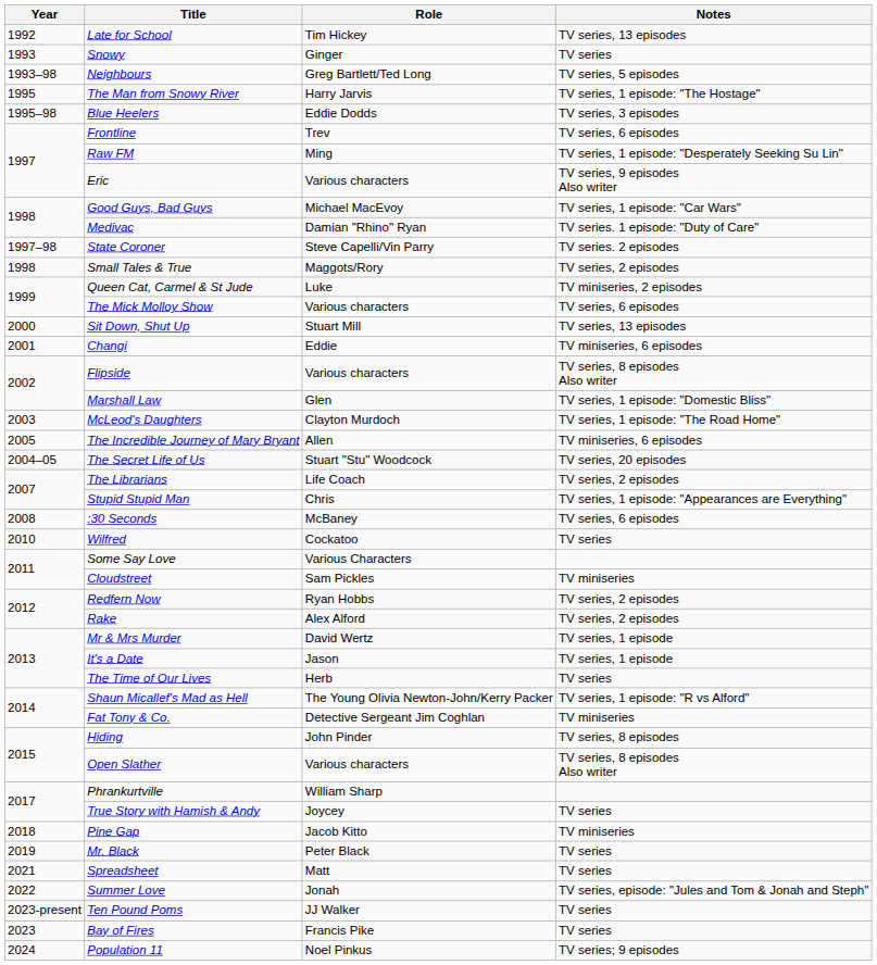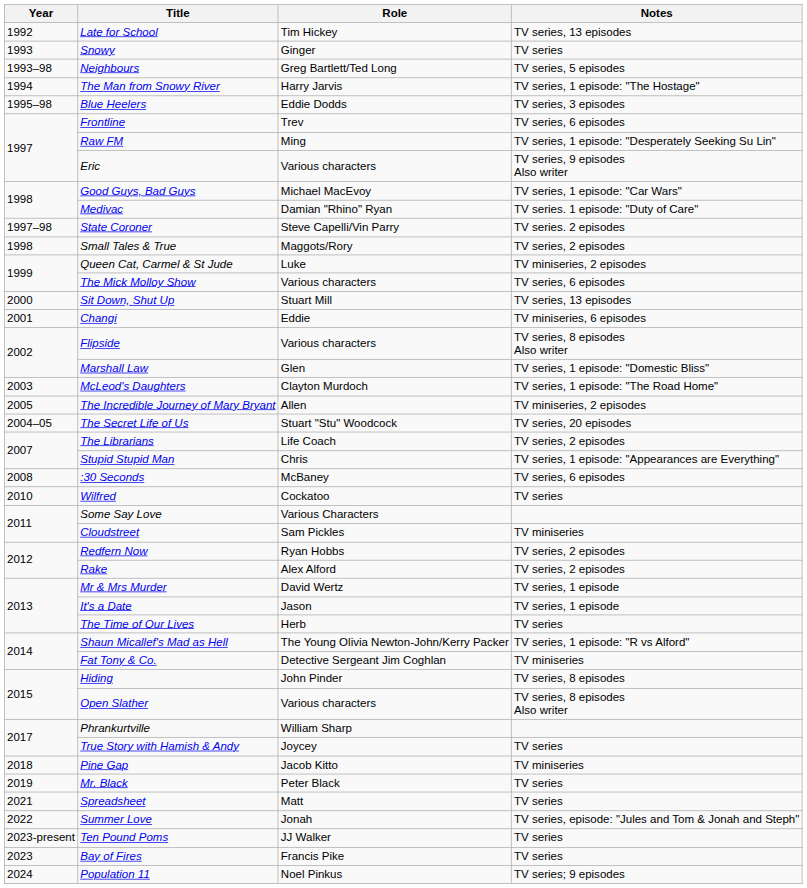The Man from Snowy River | Year: 1995 -> 1994
The Incredible Journey of Mary Bryant | Notes: TV miniseries, 6 episodes -> TV miniseries, 2 episodes
